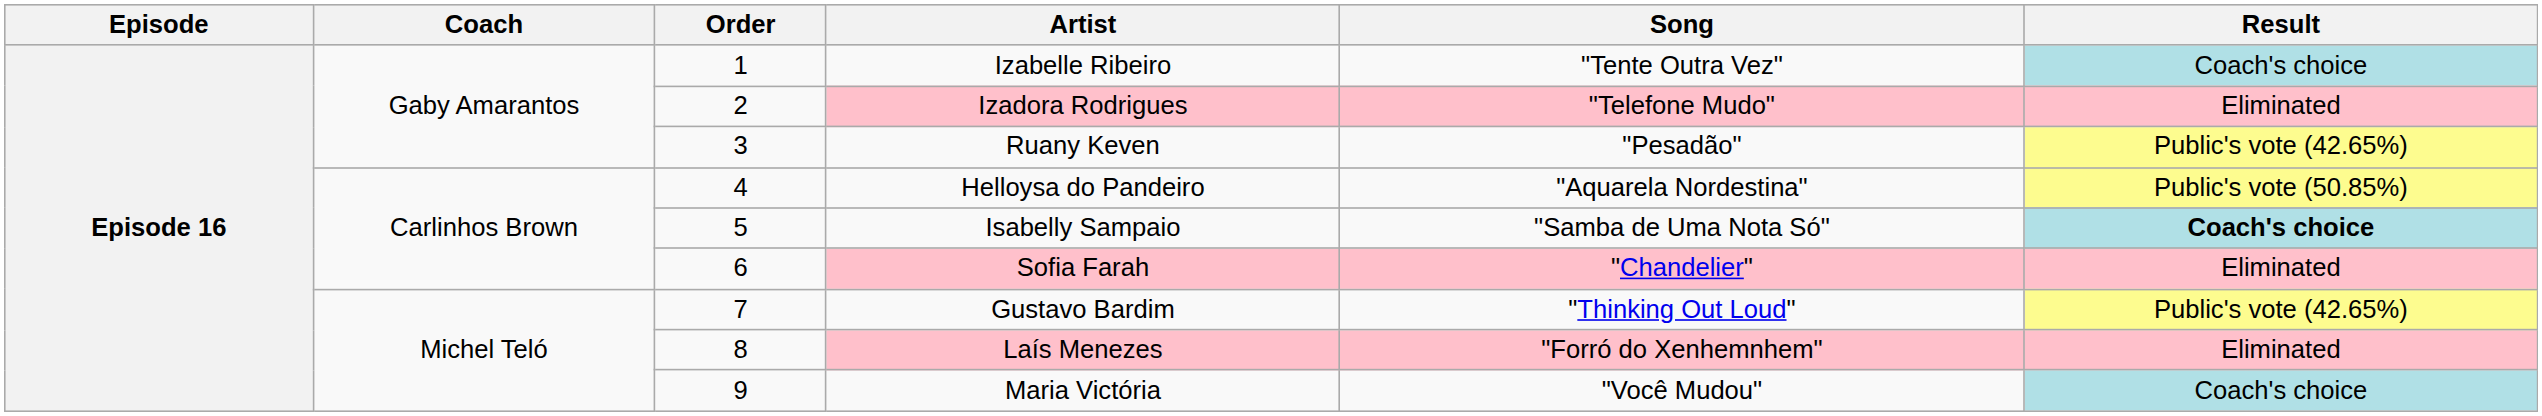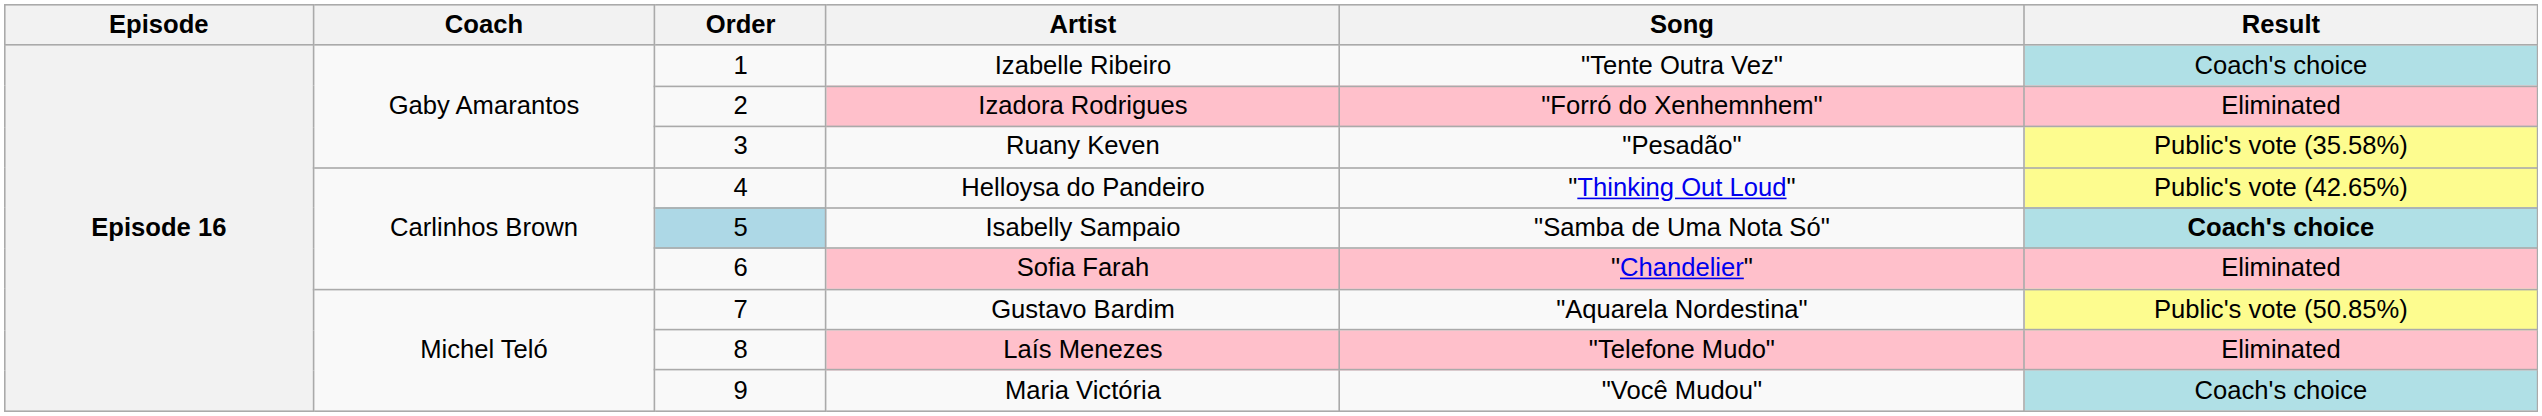Izadora Rodrigues | Song: "Telefone Mudo" -> "Forró do Xenhemnhem"
Ruany Keven | Result: Public's vote (42.65%) -> Public's vote (35.58%)
Helloysa do Pandeiro | Song: "Aquarela Nordestina" -> "Thinking Out Loud"
Helloysa do Pandeiro | Result: Public's vote (50.85%) -> Public's vote (42.65%)
Isabelly Sampaio | Order: no background -> lightblue background
Gustavo Bardim | Song: "Thinking Out Loud" -> "Aquarela Nordestina"
Gustavo Bardim | Result: Public's vote (42.65%) -> Public's vote (50.85%)
Laís Menezes | Song: "Forró do Xenhemnhem" -> "Telefone Mudo"
